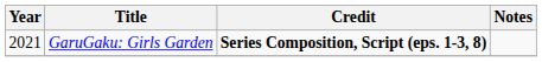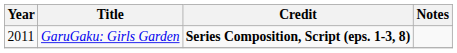GaruGaku: Girls Garden | Year: 2021 -> 2011
